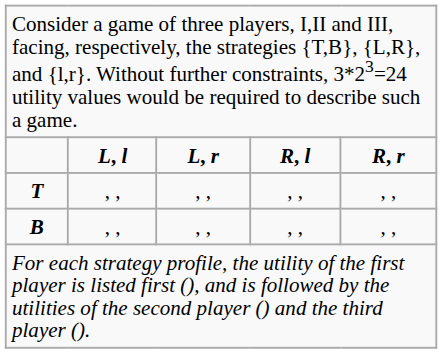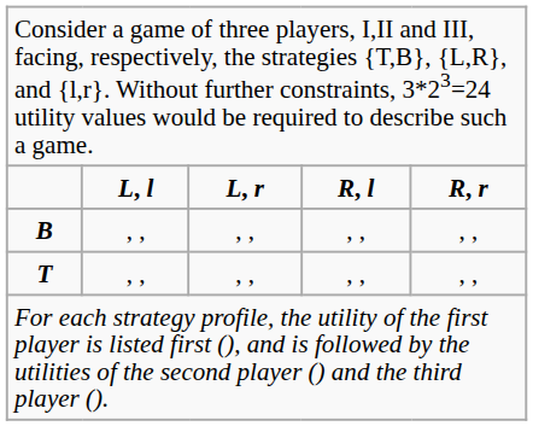rows swapped: T <-> B
